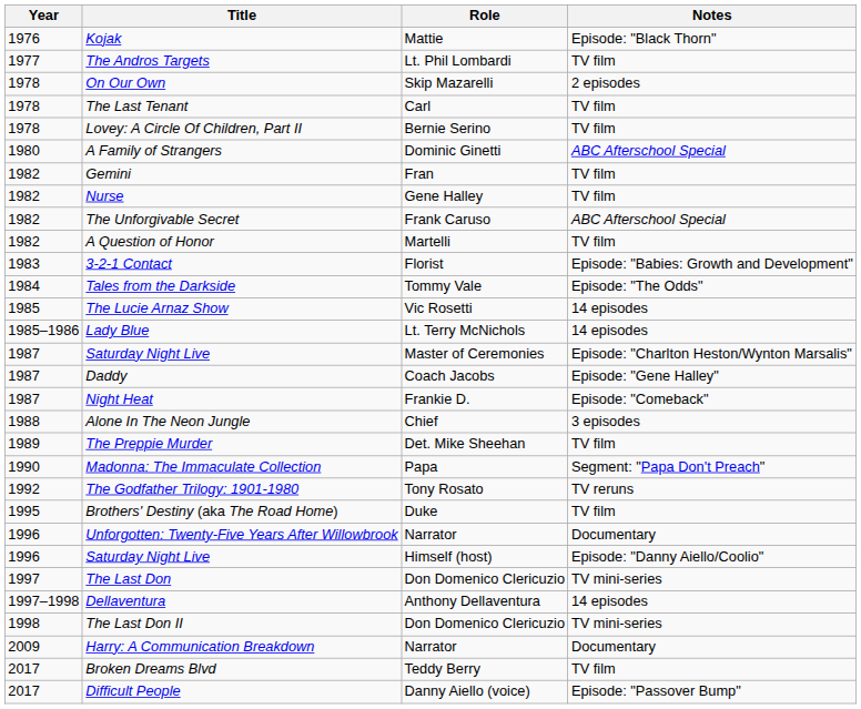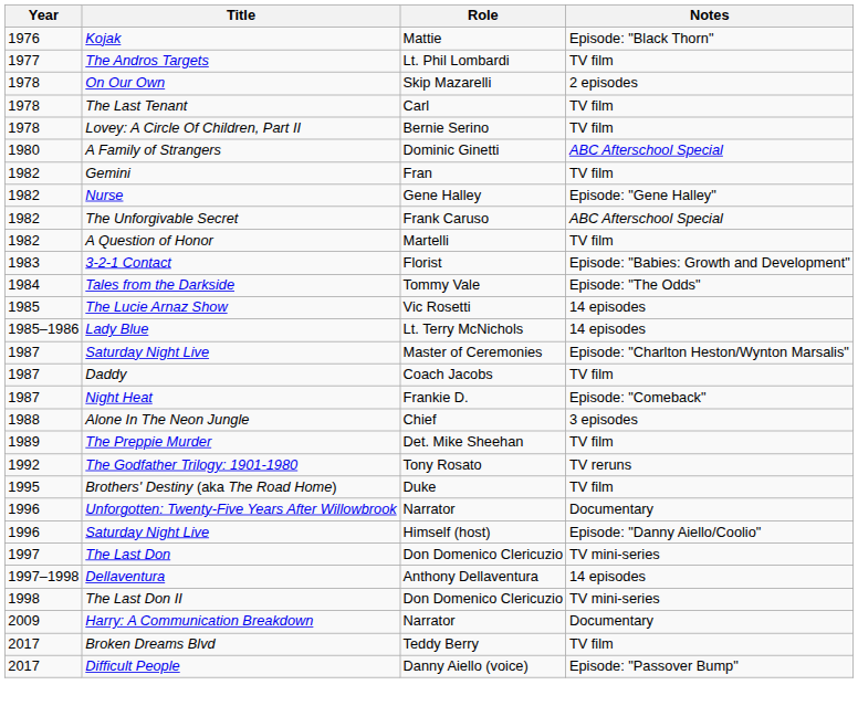Nurse | Notes: TV film -> Episode: "Gene Halley"
Daddy | Notes: Episode: "Gene Halley" -> TV film
- row: 1990 | Madonna: The Immaculate Collection | Papa | Segment: "Papa Don't Preach"
